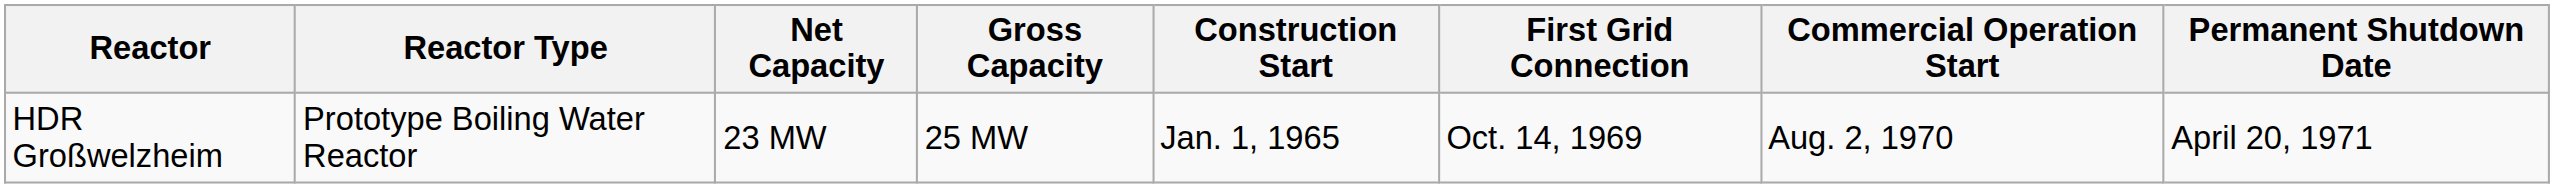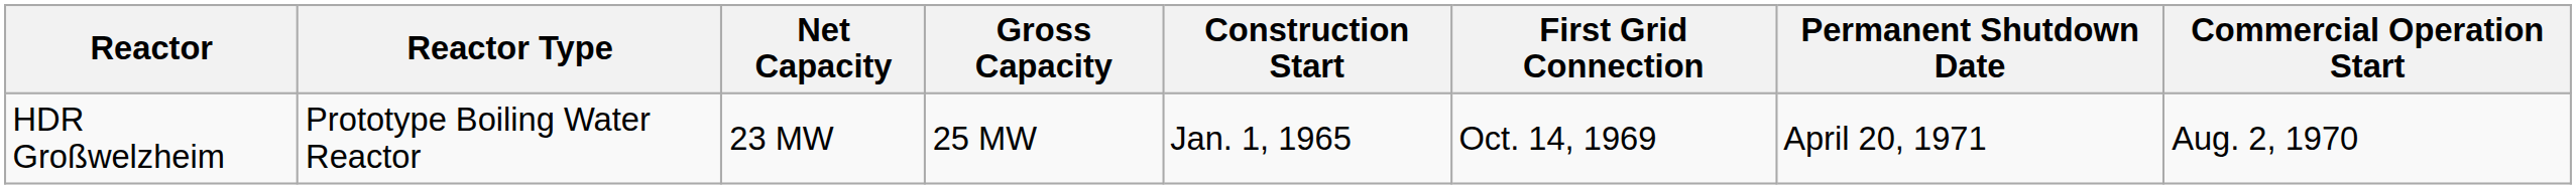columns swapped: Commercial Operation Start <-> Permanent Shutdown Date
